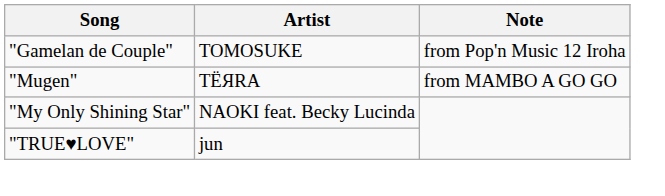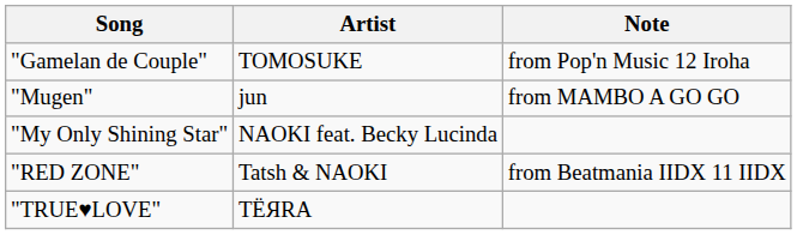"Mugen" | Artist: TЁЯRA -> jun
+ row: "RED ZONE" | Tatsh & NAOKI | from Beatmania IIDX 11 IIDX
"TRUE♥LOVE" | Artist: jun -> TЁЯRA
